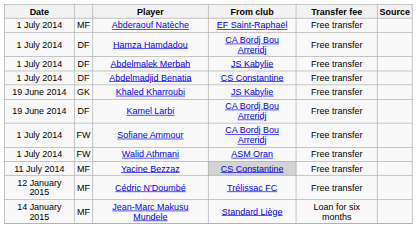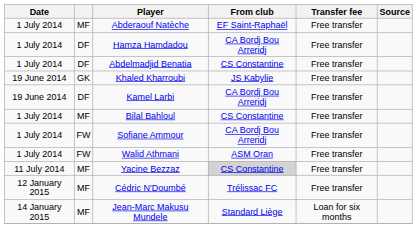- row: 1 July 2014 | DF | Abdelmalek Merbah | JS Kabylie | Free transfer
+ row: 1 July 2014 | MF | Bilal Bahloul | CS Constantine | Free transfer
